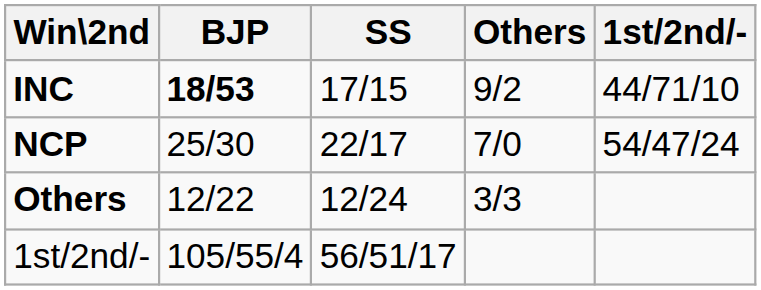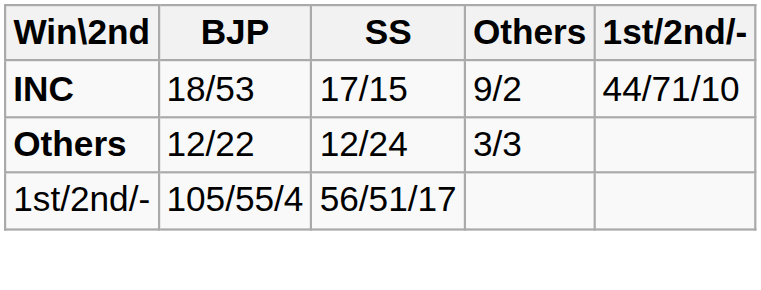INC | BJP: bold -> normal
- row: NCP | 25/30 | 22/17 | 7/0 | 54/47/24
